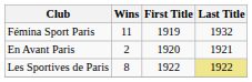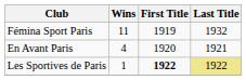En Avant Paris | Wins: 2 -> 4
Les Sportives de Paris | Wins: 8 -> 1
Les Sportives de Paris | First Title: normal -> bold
